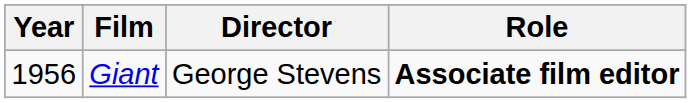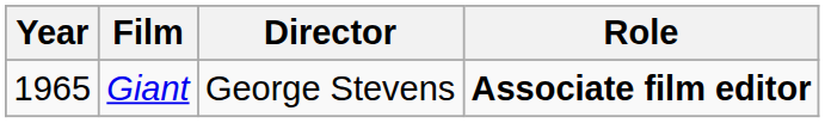Giant | Year: 1956 -> 1965
